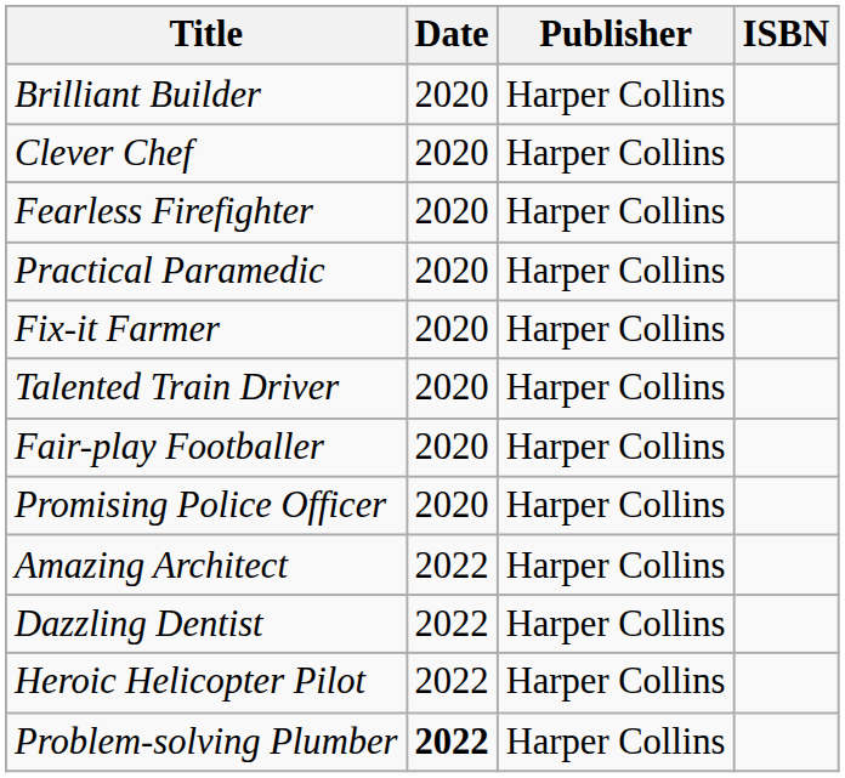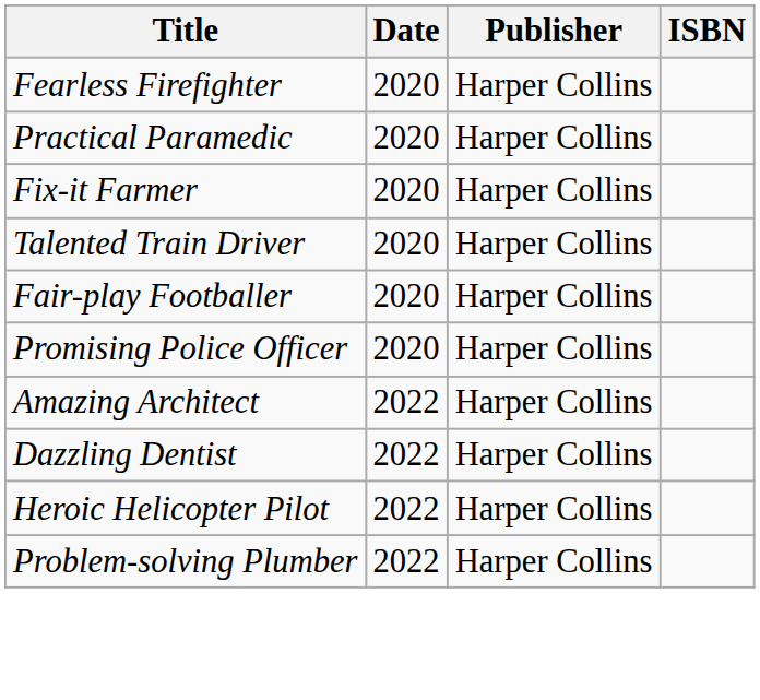- row: Brilliant Builder | 2020 | Harper Collins
- row: Clever Chef | 2020 | Harper Collins
Problem-solving Plumber | Date: bold -> normal
